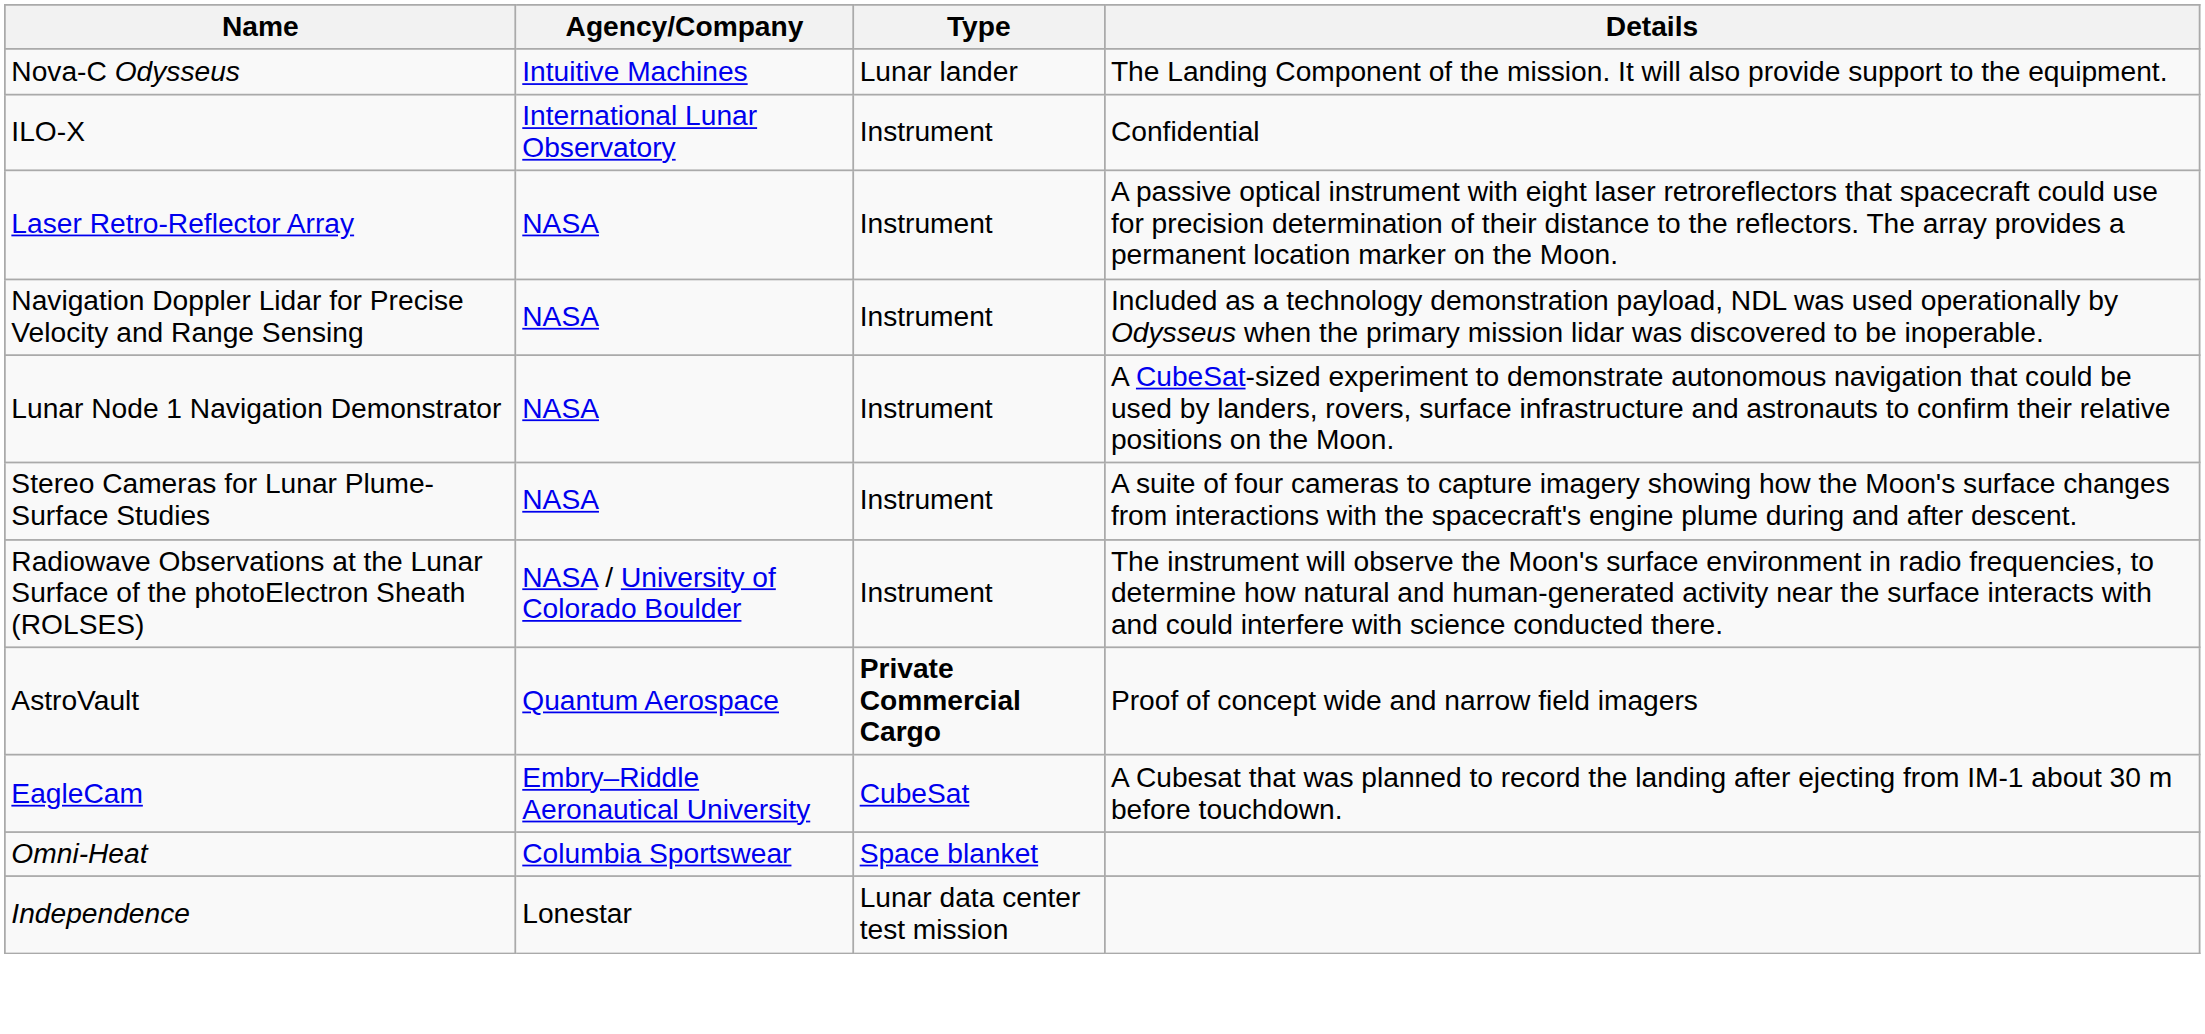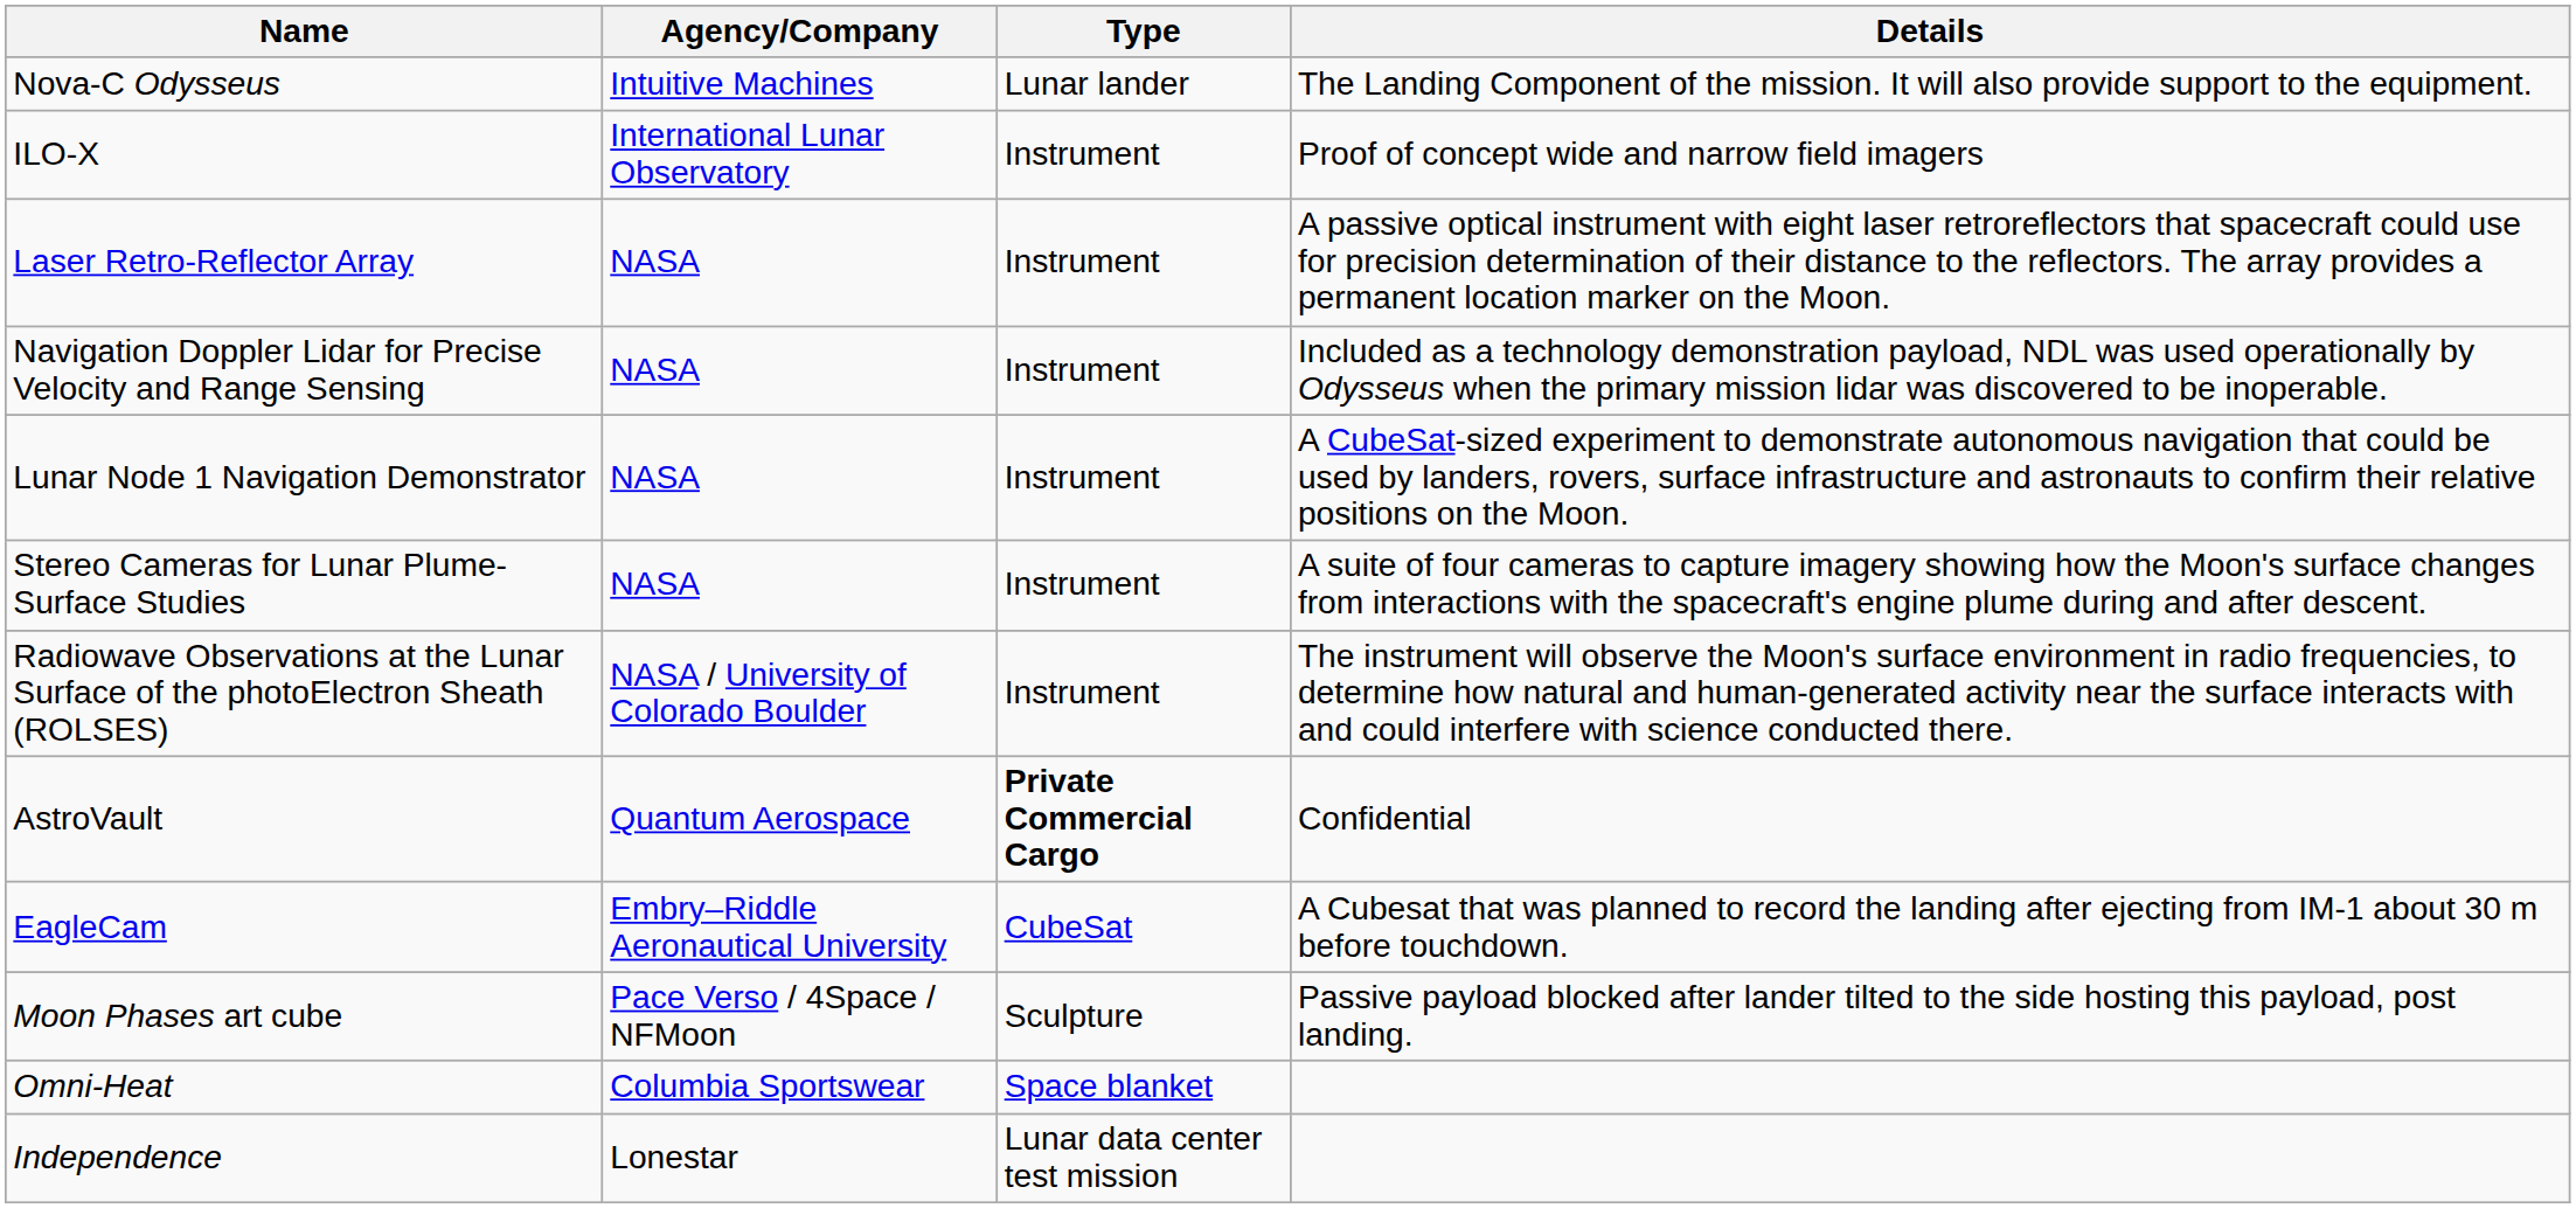ILO-X | Details: Confidential -> Proof of concept wide and narrow field imagers
AstroVault | Details: Proof of concept wide and narrow field imagers -> Confidential
+ row: Moon Phases art cube | Pace Verso / 4Space / NFMoon | Sculpture | Passive payload blocked after lander tilted to the side hosting this payload, post landing.
